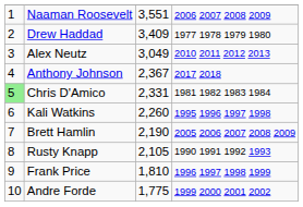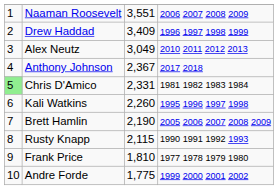Drew Haddad | column 4: 1977 1978 1979 1980 -> 1996 1997 1998 1999
Rusty Knapp | column 3: 2,105 -> 2,115
Frank Price | column 4: 1996 1997 1998 1999 -> 1977 1978 1979 1980
